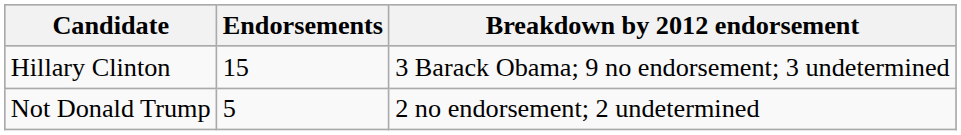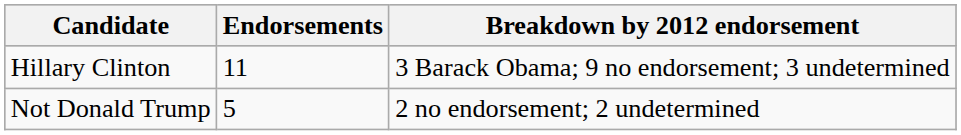Hillary Clinton | Endorsements: 15 -> 11
